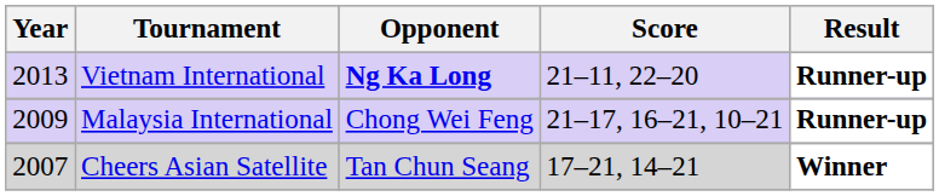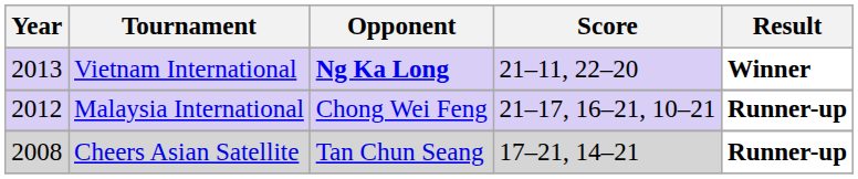Vietnam International | Result: Runner-up -> Winner
Malaysia International | Year: 2009 -> 2012
Cheers Asian Satellite | Year: 2007 -> 2008
Cheers Asian Satellite | Result: Winner -> Runner-up
